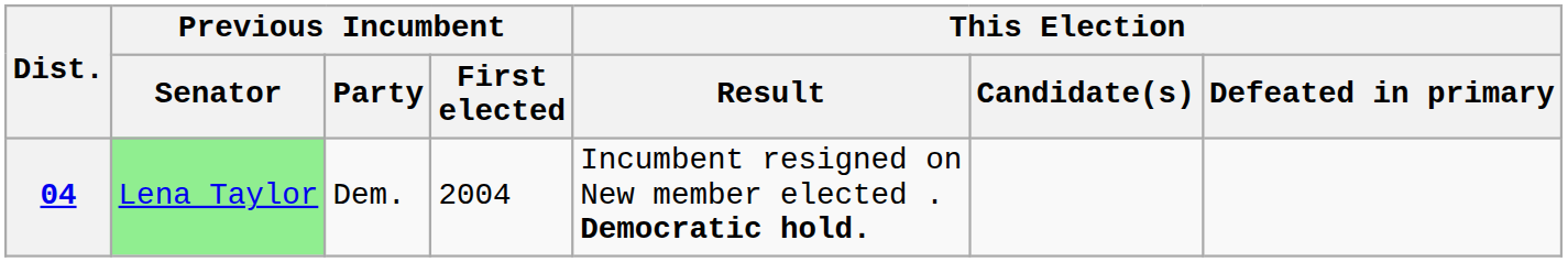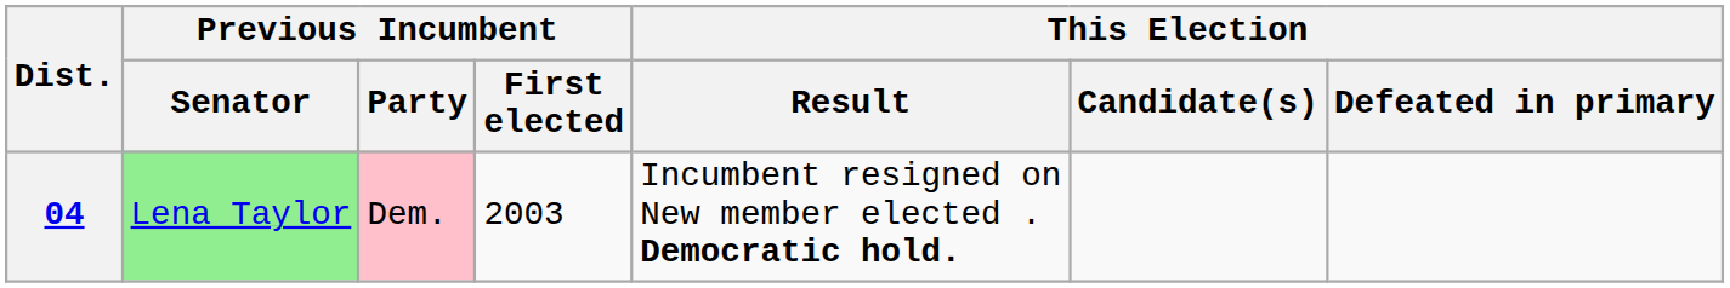04 | Previous Incumbent / Party: no background -> pink background
04 | Previous Incumbent / First elected: 2004 -> 2003
